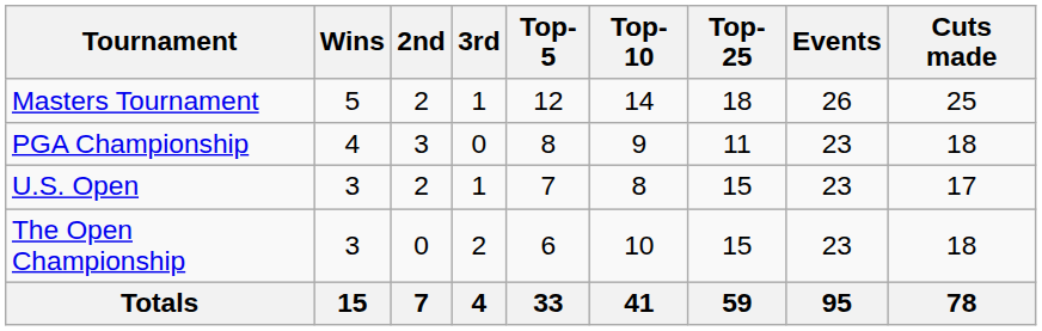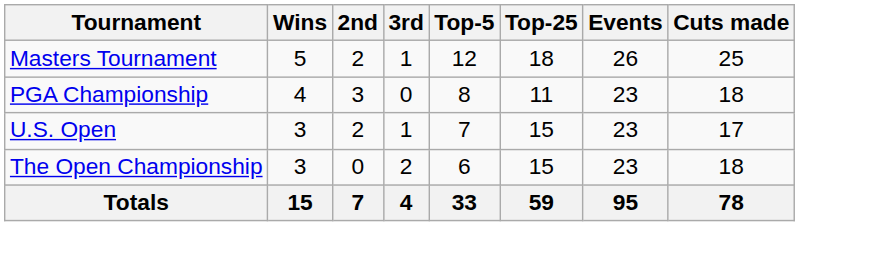- column: Top-10 | 14 | 9 | 8 | 10 | 41
